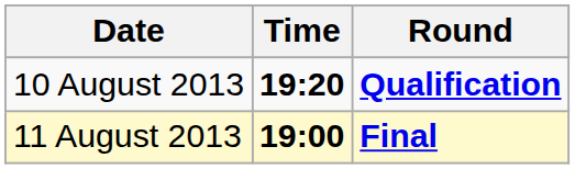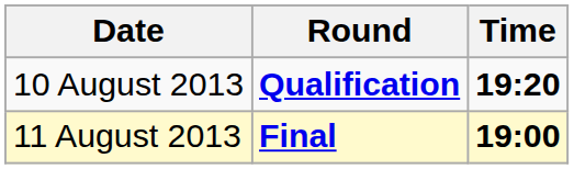columns swapped: Time <-> Round
